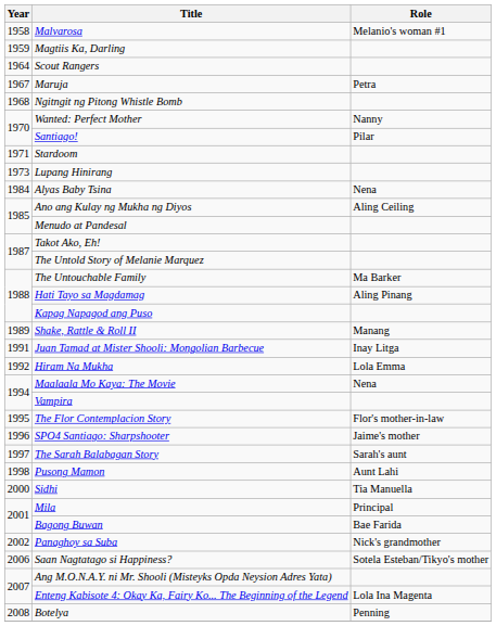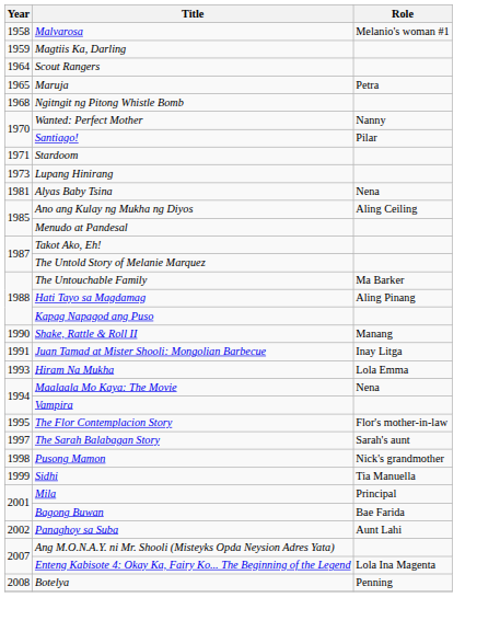Maruja | Year: 1967 -> 1965
Alyas Baby Tsina | Year: 1984 -> 1981
Shake, Rattle & Roll II | Year: 1989 -> 1990
Hiram Na Mukha | Year: 1992 -> 1993
- row: 1996 | SPO4 Santiago: Sharpshooter | Jaime's mother
Pusong Mamon | Role: Aunt Lahi -> Nick's grandmother
Sidhi | Year: 2000 -> 1999
Panaghoy sa Suba | Role: Nick's grandmother -> Aunt Lahi
- row: 2006 | Saan Nagtatago si Happiness? | Sotela Esteban/Tikyo's mother
